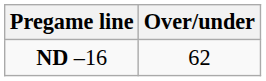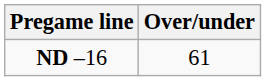ND –16 | Over/under: 62 -> 61
